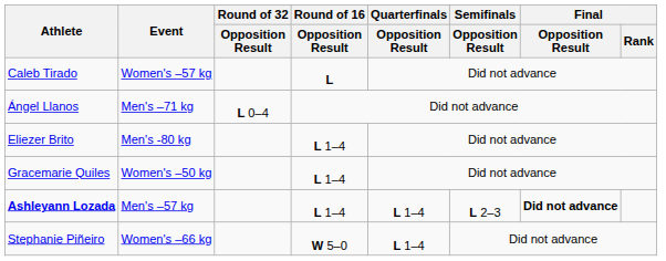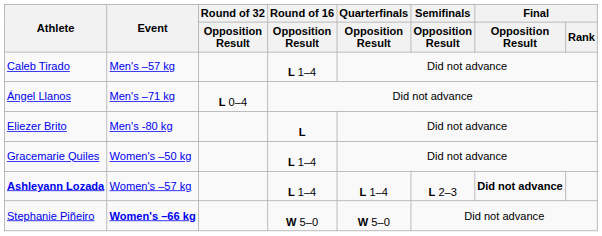Caleb Tirado | Event: Women's –57 kg -> Men's –57 kg
Caleb Tirado | Round of 16 / Opposition Result: L -> L 1–4
Eliezer Brito | Round of 16 / Opposition Result: L 1–4 -> L
Ashleyann Lozada | Event: Men's –57 kg -> Women's –57 kg
Stephanie Piñeiro | Event: normal -> bold
Stephanie Piñeiro | Quarterfinals / Opposition Result: L 1–4 -> W 5–0
